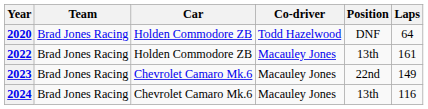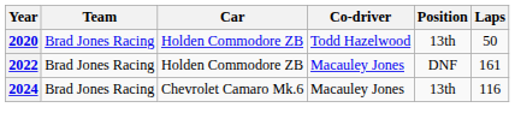2020 | Position: DNF -> 13th
2020 | Laps: 64 -> 50
2022 | Position: 13th -> DNF
- row: 2023 | Brad Jones Racing | Chevrolet Camaro Mk.6 | Macauley Jones | 22nd | 149
